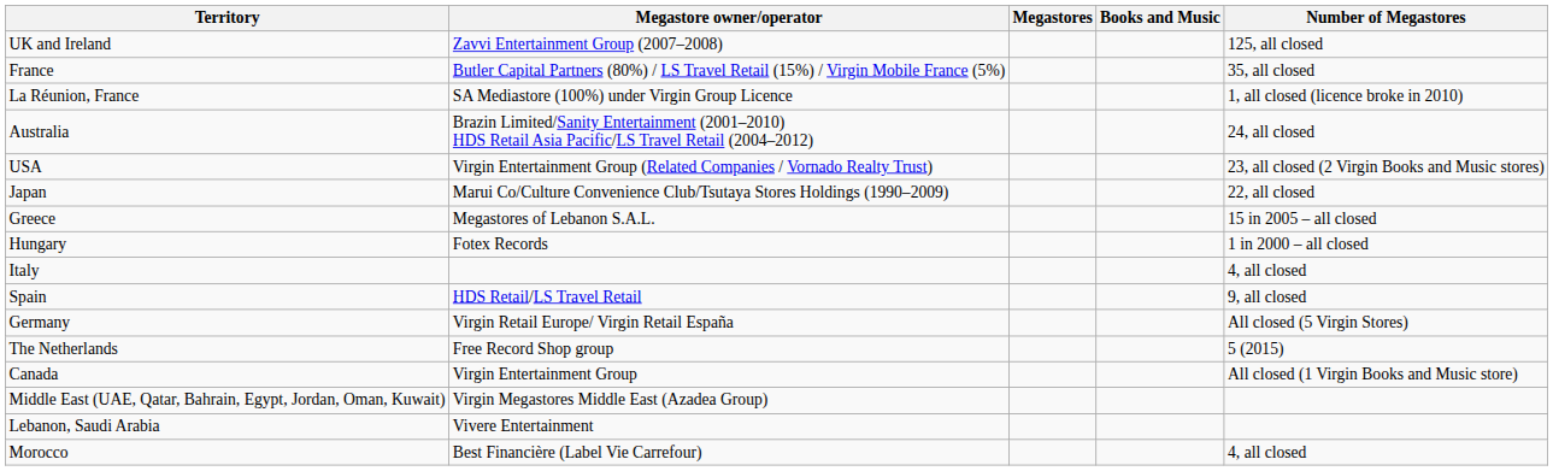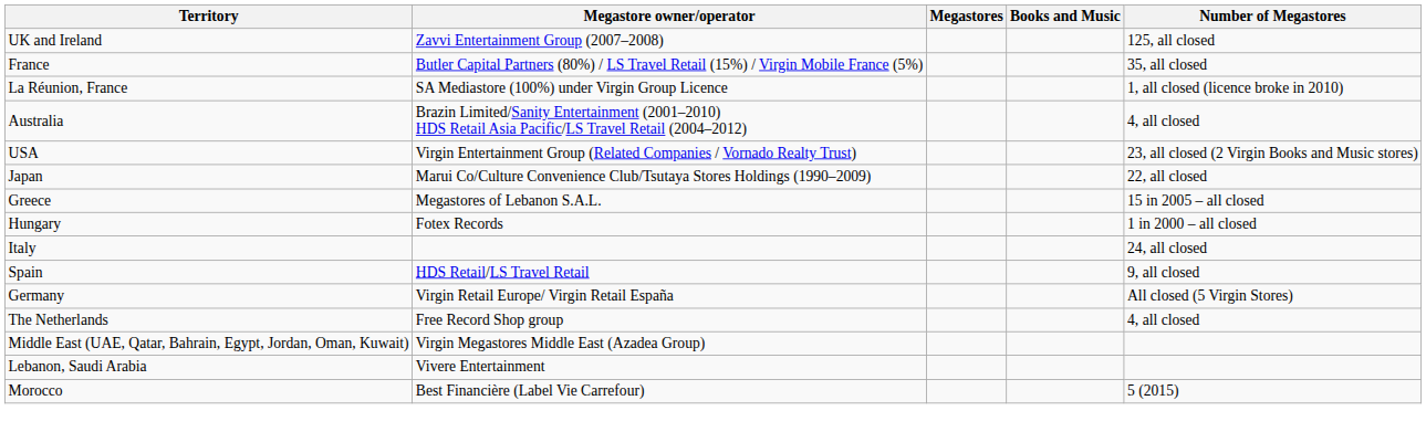Australia | Number of Megastores: 24, all closed -> 4, all closed
Italy | Number of Megastores: 4, all closed -> 24, all closed
The Netherlands | Number of Megastores: 5 (2015) -> 4, all closed
- row: Canada | Virgin Entertainment Group | All closed (1 Virgin Books and Music store)
Morocco | Number of Megastores: 4, all closed -> 5 (2015)
